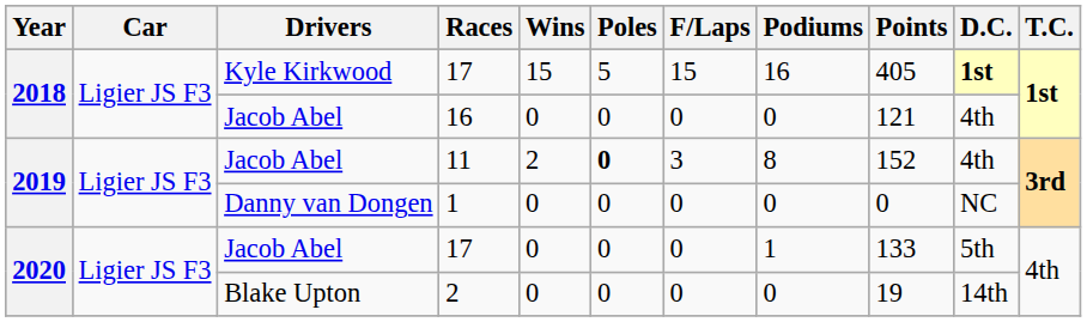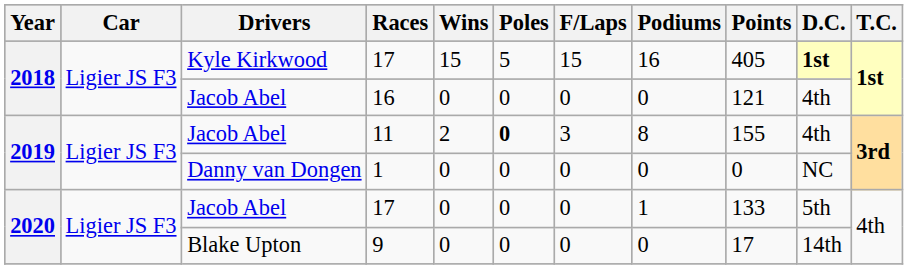2019 / Jacob Abel | Points: 152 -> 155
Blake Upton | Races: 2 -> 9
Blake Upton | Points: 19 -> 17
